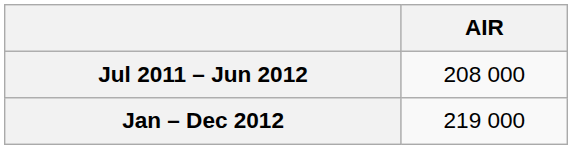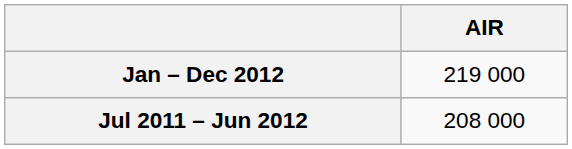rows swapped: Jan – Dec 2012 <-> Jul 2011 – Jun 2012
